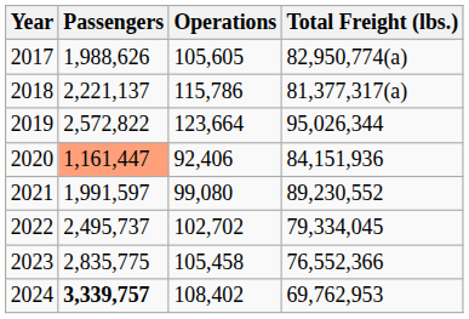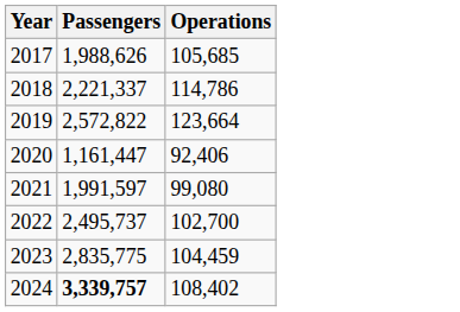- column: Total Freight (lbs.) | 82,950,774(a) | 81,377,317(a) | 95,026,344 | 84,151,936 | 89,230,552 | 79,334,045 | 76,552,366 | 69,762,953
2017 | Operations: 105,605 -> 105,685
2018 | Passengers: 2,221,137 -> 2,221,337
2018 | Operations: 115,786 -> 114,786
2020 | Passengers: lightsalmon background -> no background
2022 | Operations: 102,702 -> 102,700
2023 | Operations: 105,458 -> 104,459
